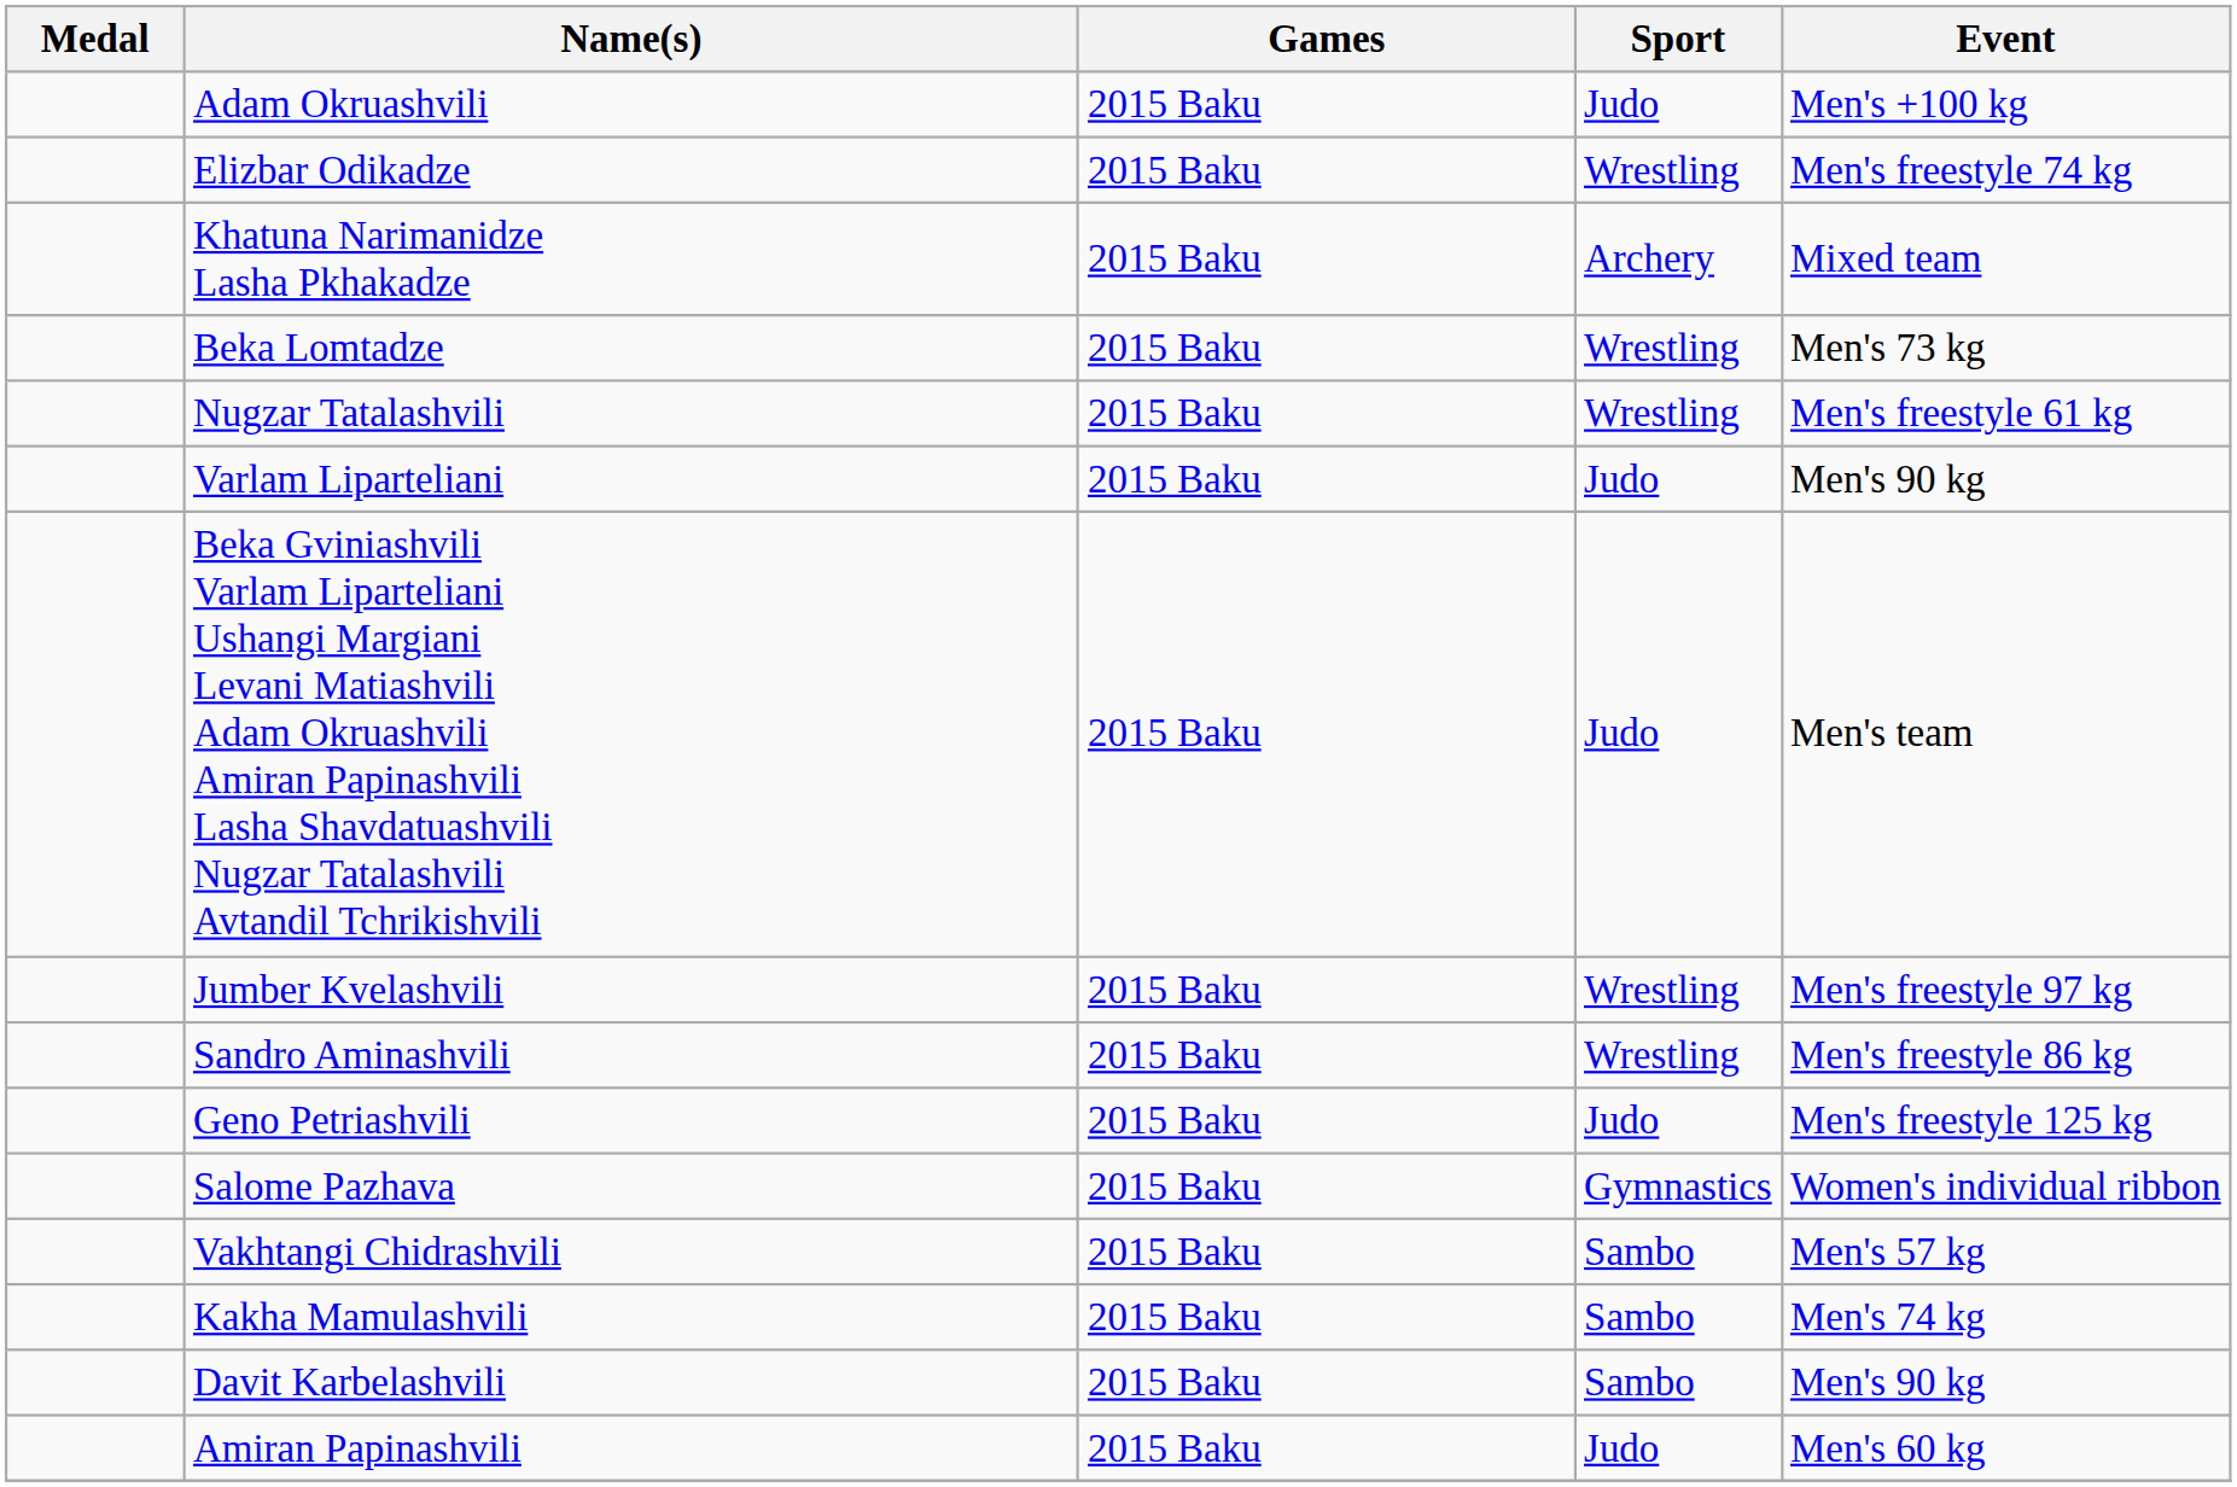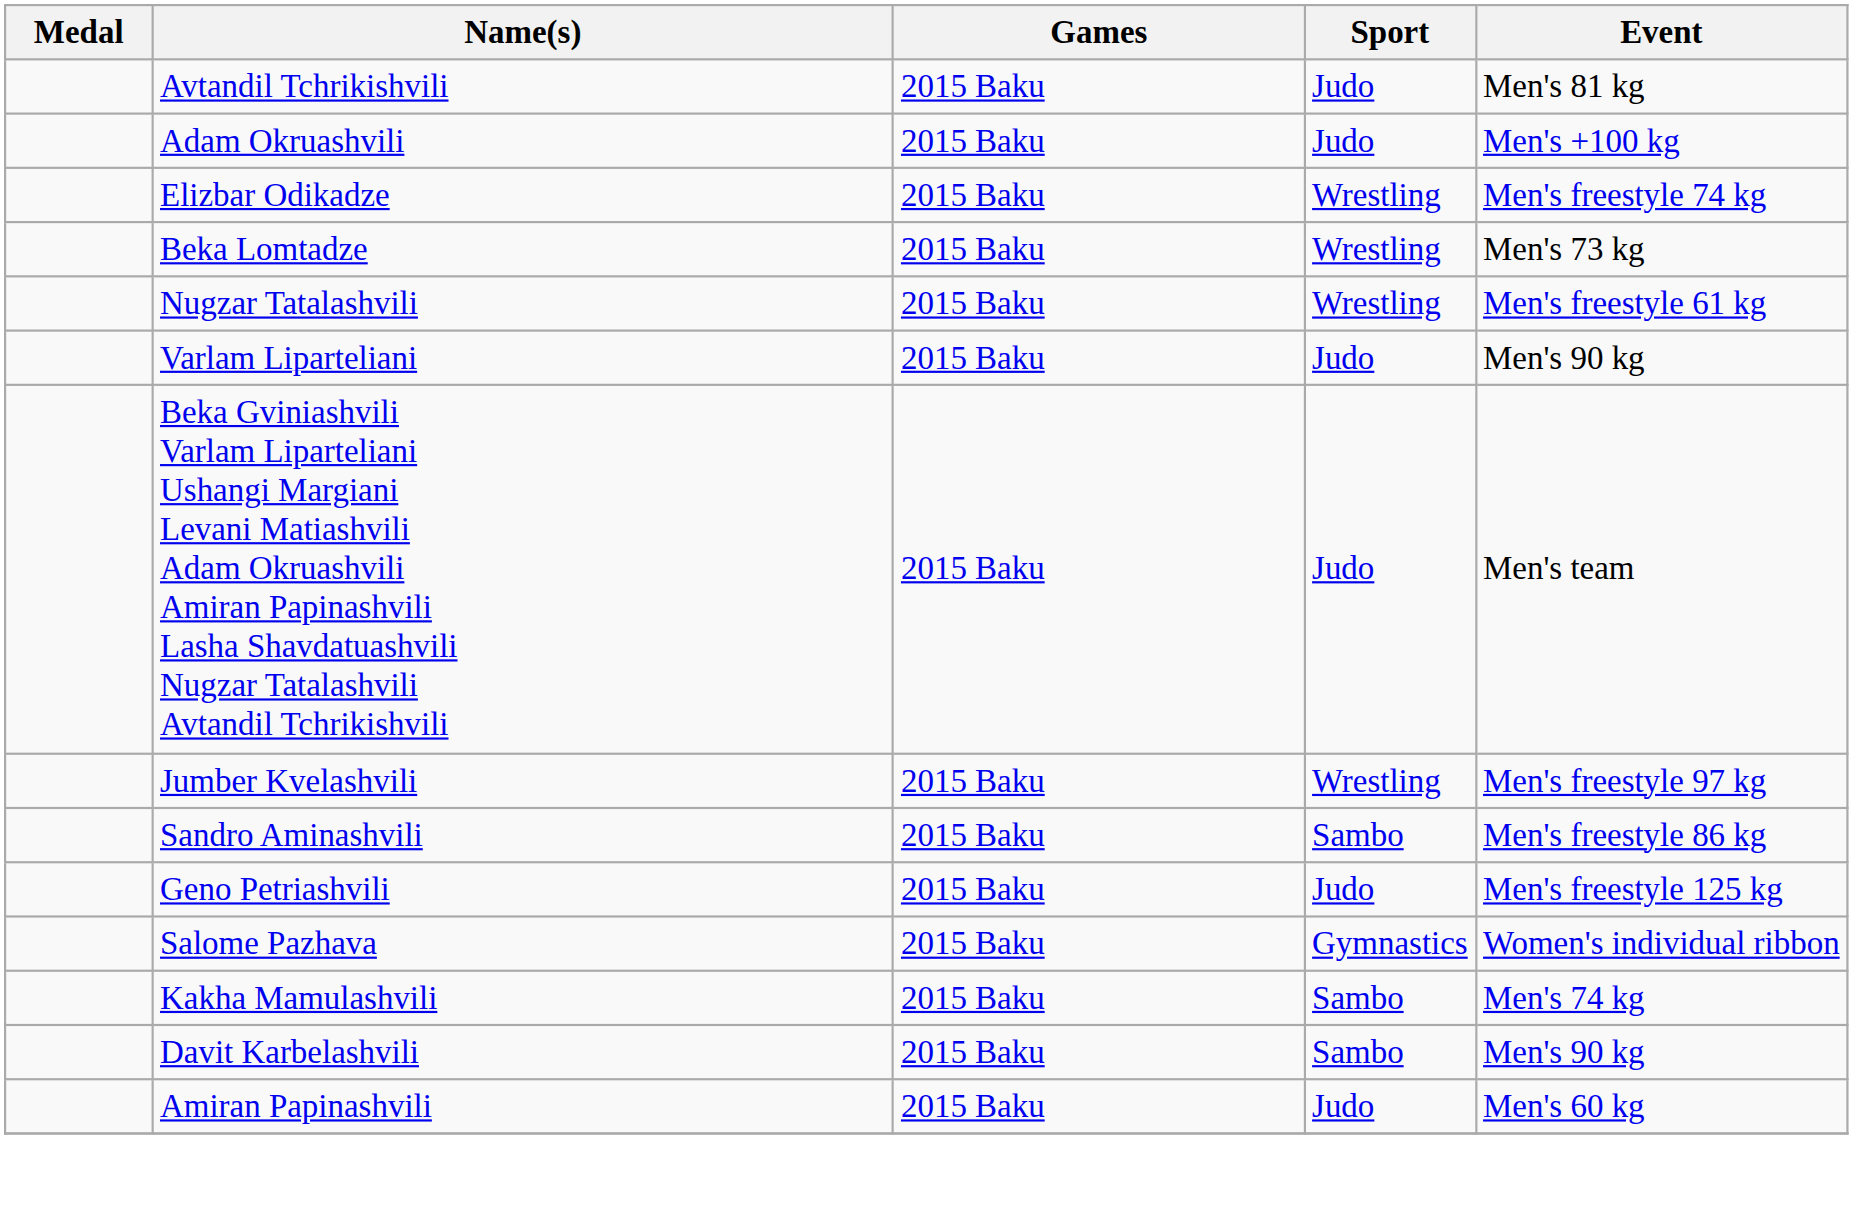+ row: Avtandil Tchrikishvili | 2015 Baku | Judo | Men's 81 kg
- row: Khatuna Narimanidze Lasha Pkhakadze | 2015 Baku | Archery | Mixed team
Sandro Aminashvili | Sport: Wrestling -> Sambo
- row: Vakhtangi Chidrashvili | 2015 Baku | Sambo | Men's 57 kg
